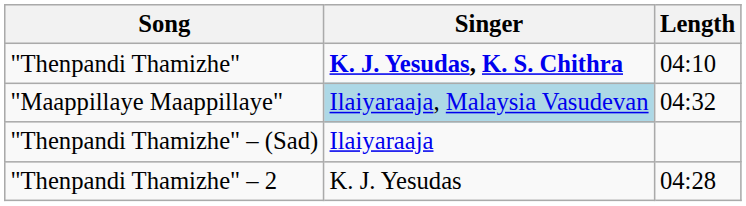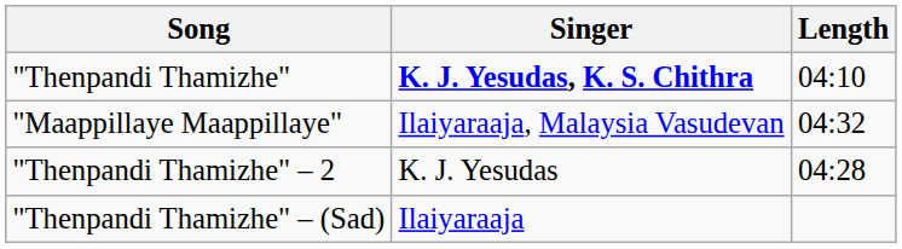"Maappillaye Maappillaye" | Singer: lightblue background -> no background
rows swapped: "Thenpandi Thamizhe" – 2 <-> "Thenpandi Thamizhe" – (Sad)
